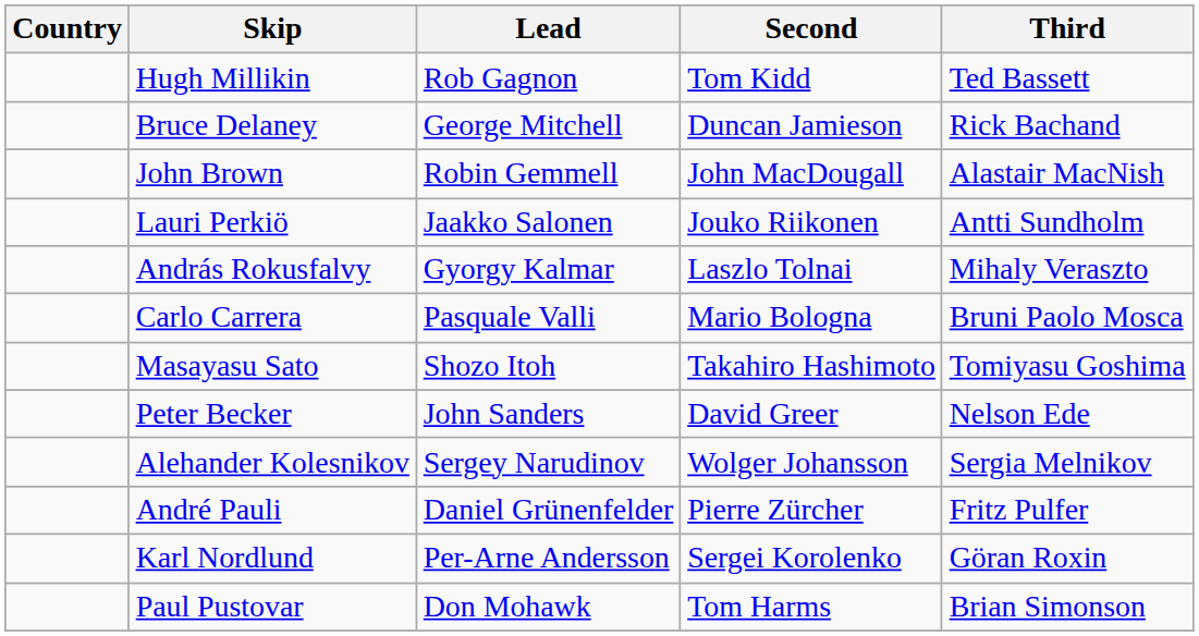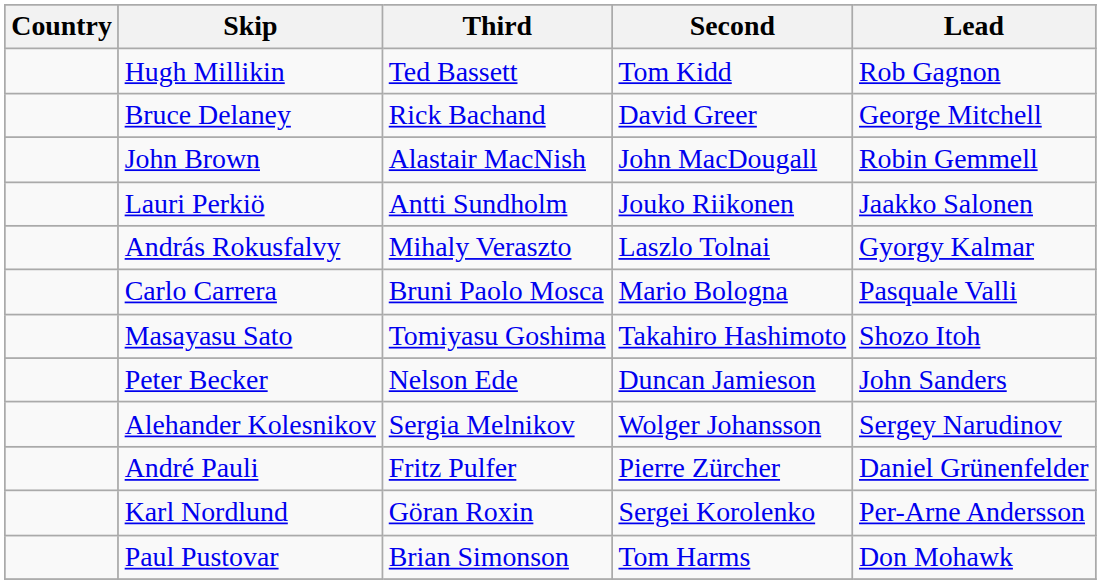columns swapped: Third <-> Lead
Bruce Delaney | Second: Duncan Jamieson -> David Greer
Peter Becker | Second: David Greer -> Duncan Jamieson
